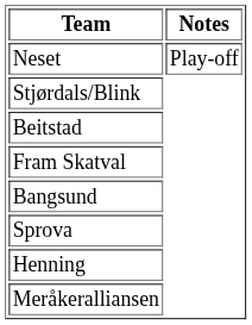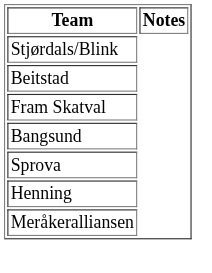- row: Neset | Play-off
